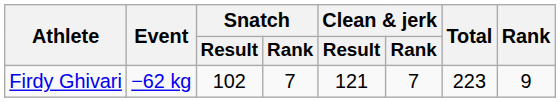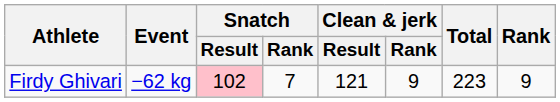Firdy Ghivari | Snatch / Result: no background -> pink background
Firdy Ghivari | Clean & jerk / Rank: 7 -> 9
